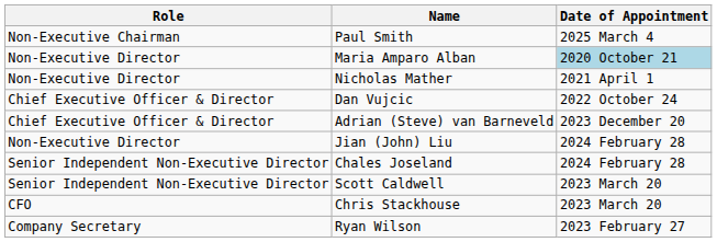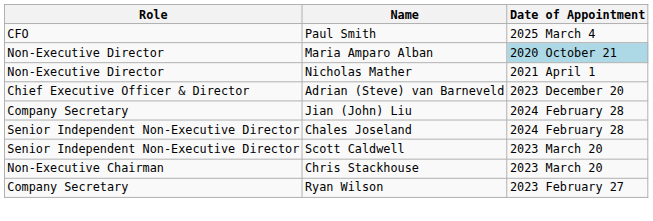Paul Smith | Role: Non-Executive Chairman -> CFO
- row: Chief Executive Officer & Director | Dan Vujcic | 2022 October 24
Jian (John) Liu | Role: Non-Executive Director -> Company Secretary
Chris Stackhouse | Role: CFO -> Non-Executive Chairman
